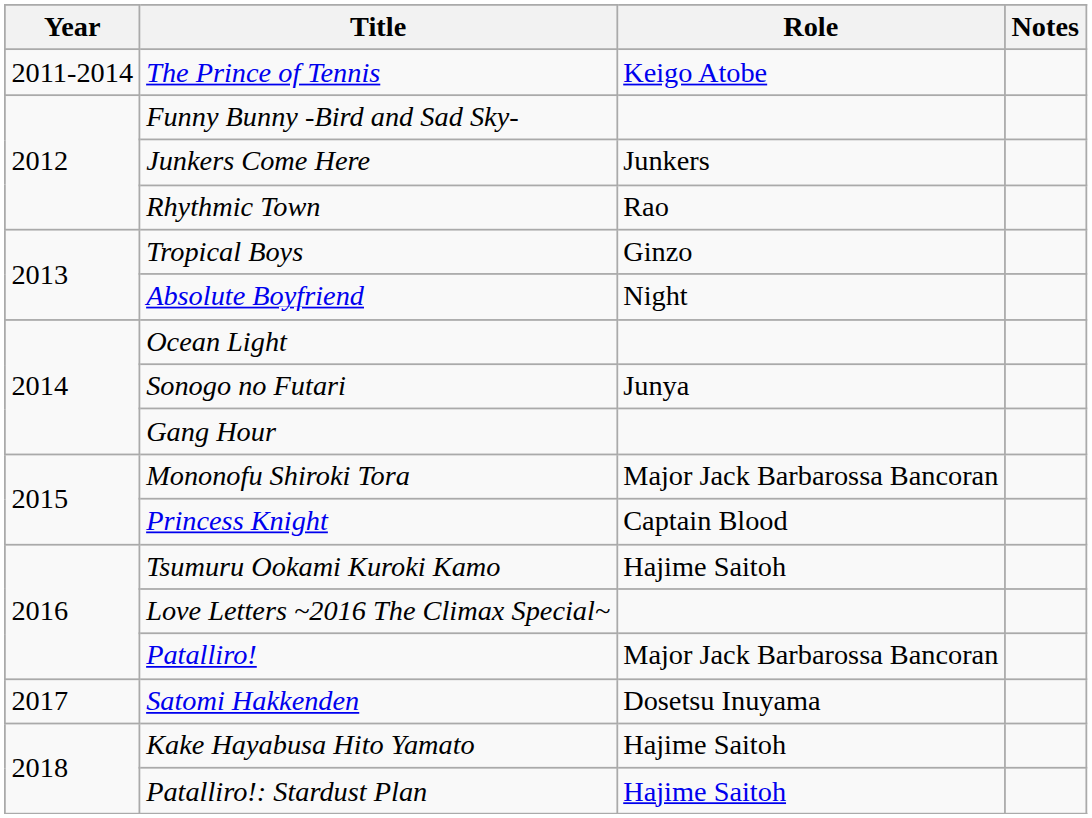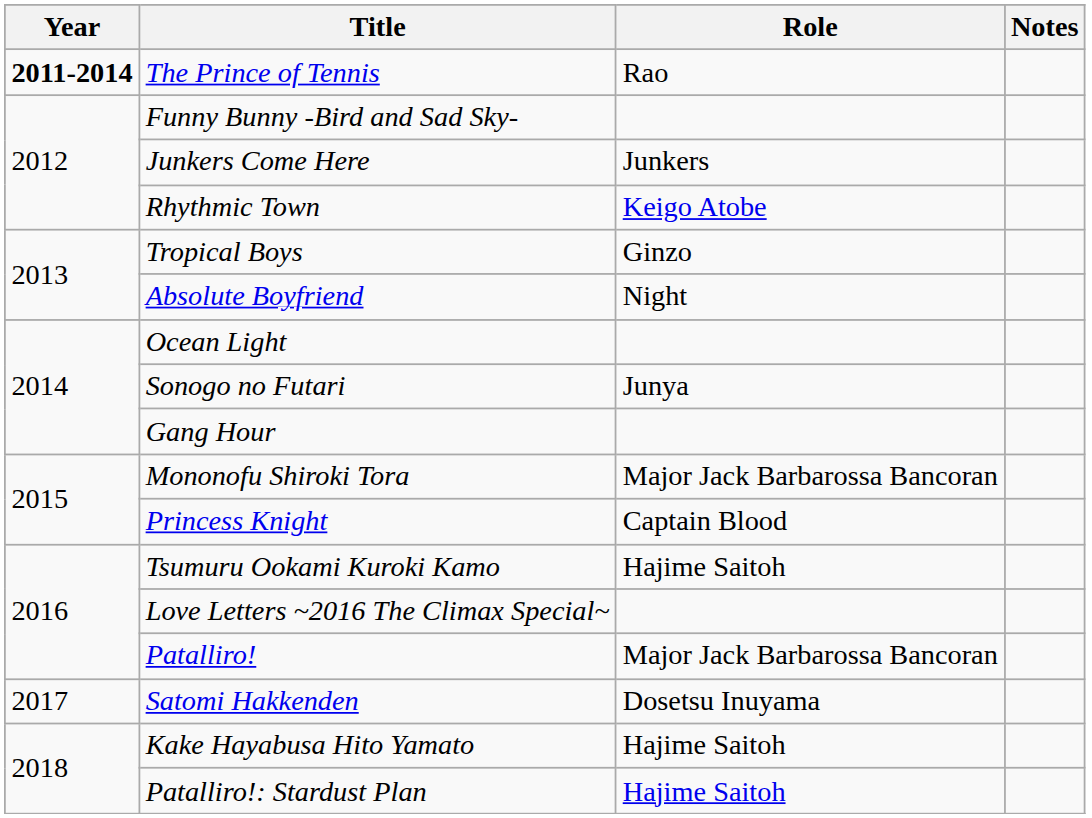The Prince of Tennis | Year: normal -> bold
The Prince of Tennis | Role: Keigo Atobe -> Rao
Rhythmic Town | Role: Rao -> Keigo Atobe
